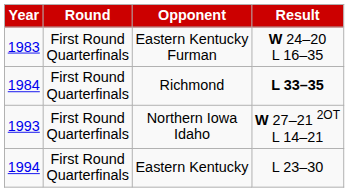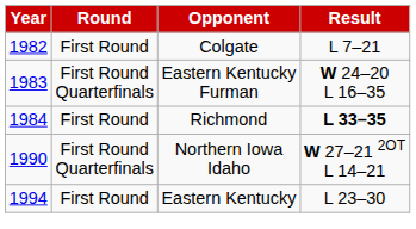+ row: 1982 | First Round | Colgate | L 7–21
Richmond | Round: First Round Quarterfinals -> First Round
Northern Iowa Idaho | Year: 1993 -> 1990
Eastern Kentucky | Round: First Round Quarterfinals -> First Round
